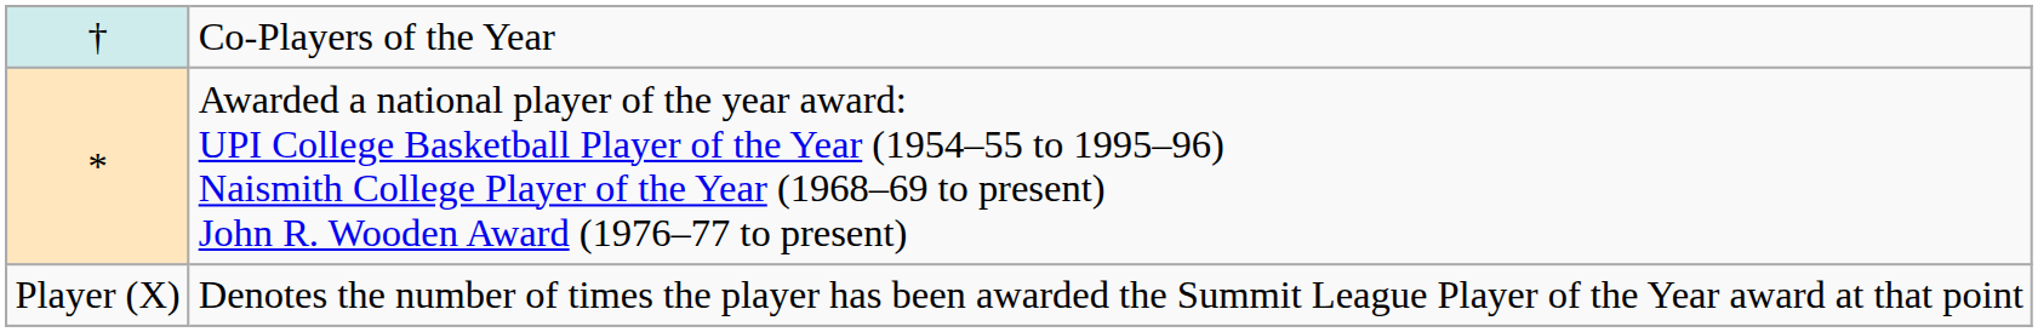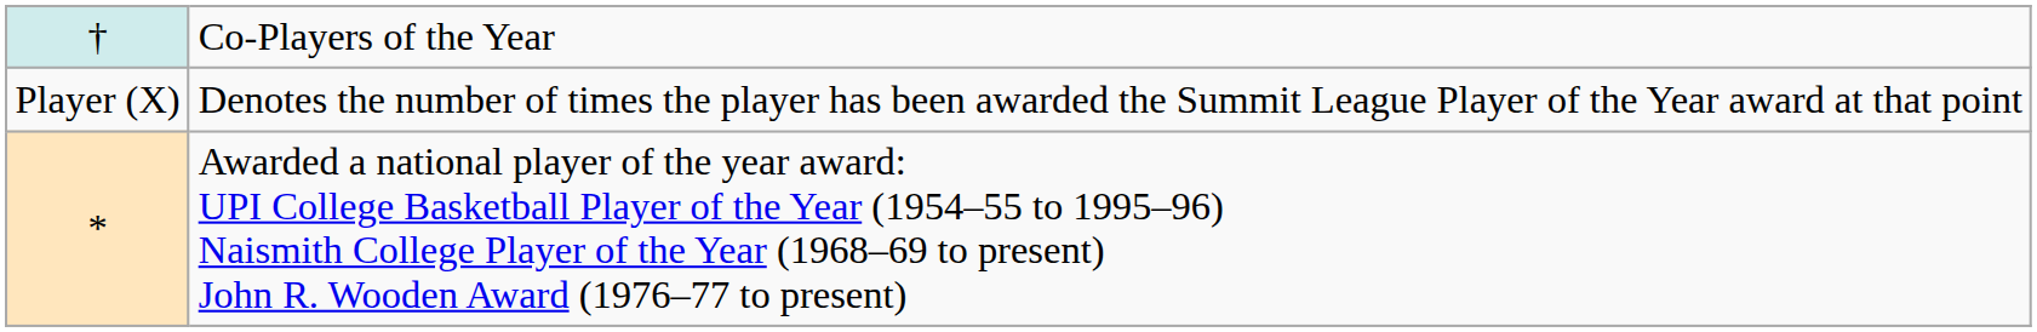rows swapped: * <-> Player (X)
